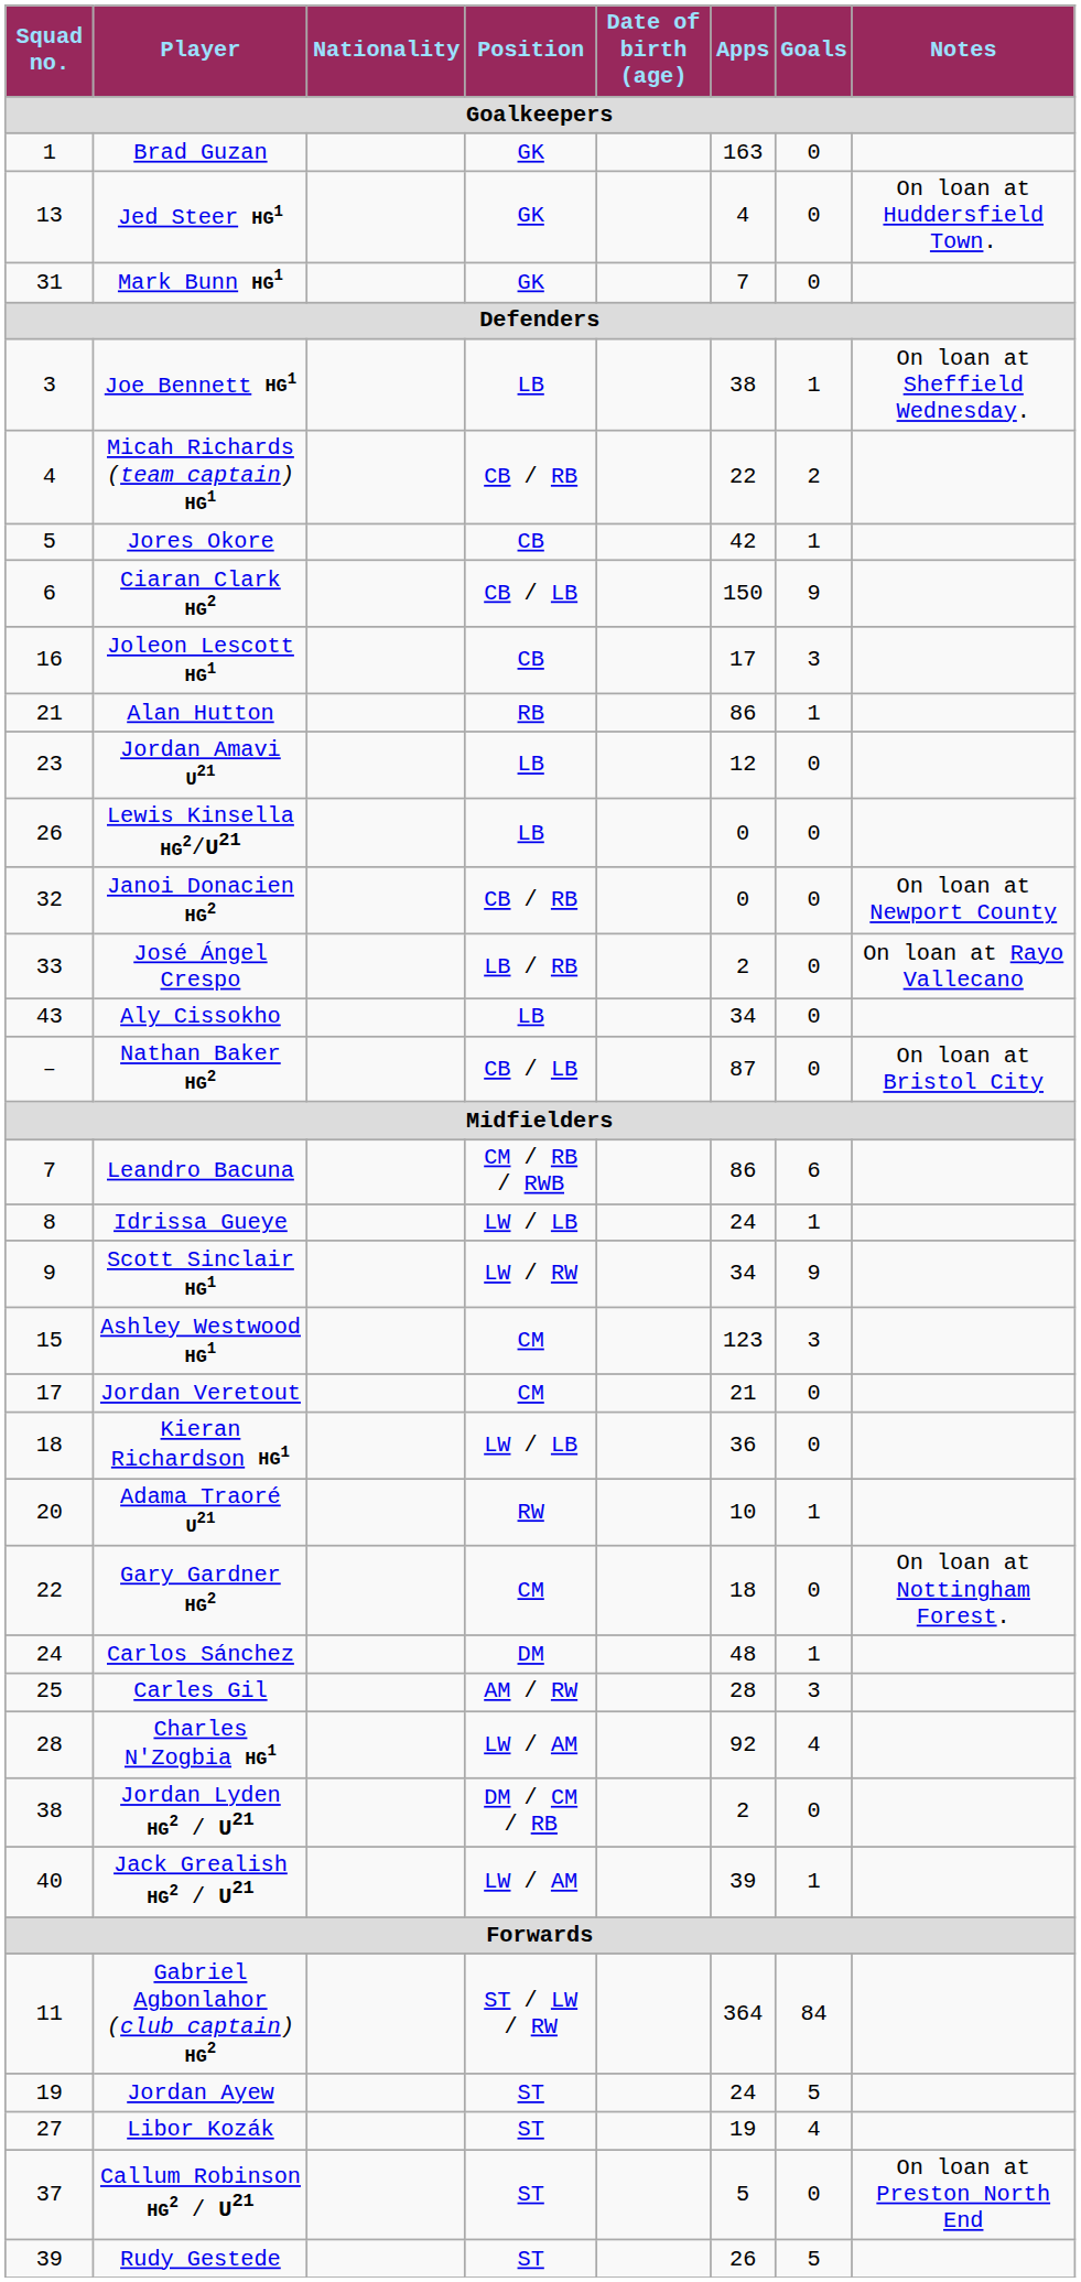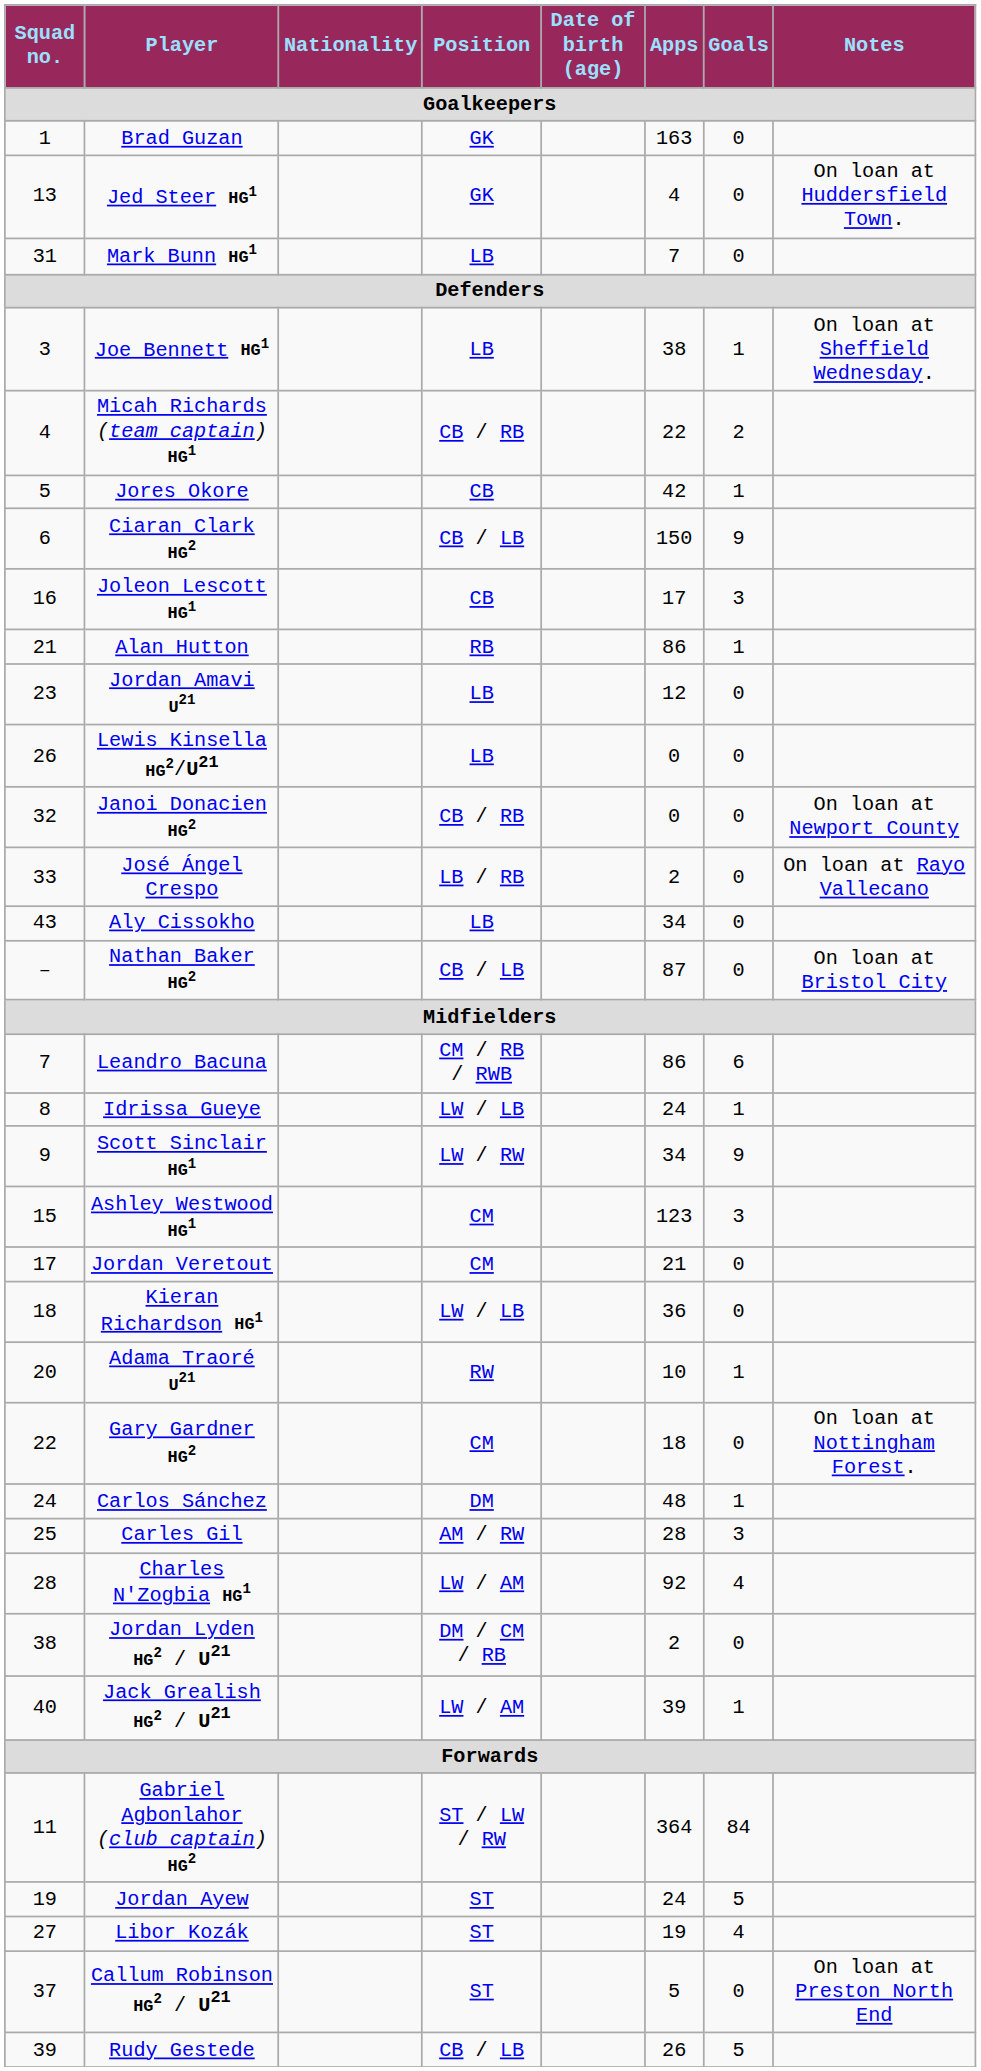Mark Bunn HG1 | Position: GK -> LB
Rudy Gestede | Position: ST -> CB / LB
